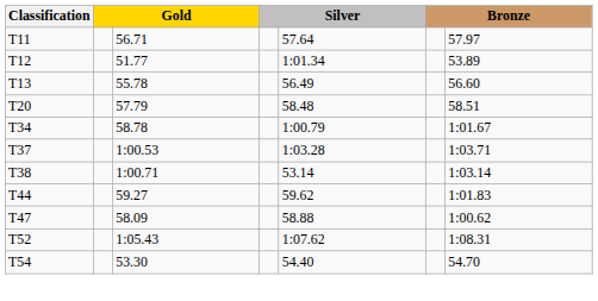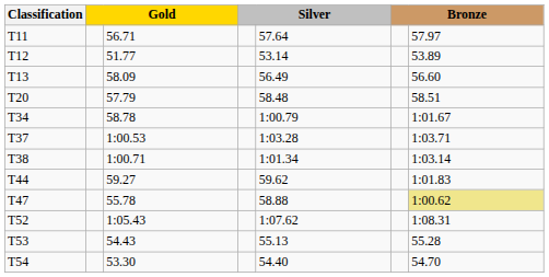T12 | column 5: 1:01.34 -> 53.14
T13 | column 3: 55.78 -> 58.09
T38 | column 5: 53.14 -> 1:01.34
T47 | column 3: 58.09 -> 55.78
T47 | column 7: no background -> khaki background
+ row: T53 | 54.43 | 55.13 | 55.28
